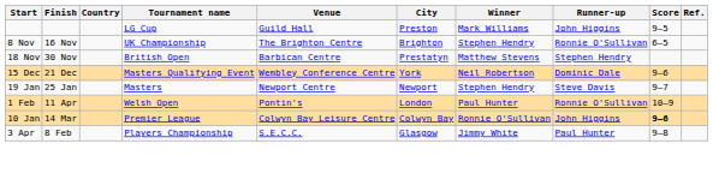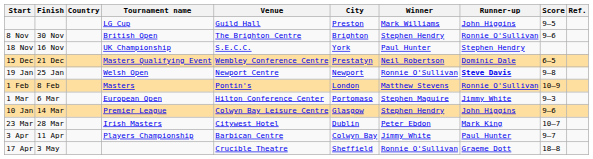8 Nov | Finish: 16 Nov -> 30 Nov
8 Nov | Tournament name: UK Championship -> British Open
8 Nov | Score: 6–5 -> 9–6
18 Nov | Finish: 30 Nov -> 16 Nov
18 Nov | Tournament name: British Open -> UK Championship
18 Nov | Venue: Barbican Centre -> S.E.C.C.
18 Nov | City: Prestatyn -> York
18 Nov | Winner: Matthew Stevens -> Paul Hunter
15 Dec | City: York -> Prestatyn
15 Dec | Score: 9–6 -> 6–5
19 Jan | Tournament name: Masters -> Welsh Open
19 Jan | Winner: Stephen Hendry -> Ronnie O'Sullivan
19 Jan | Runner-up: normal -> bold
19 Jan | Score: 9–7 -> 9–8
1 Feb | Finish: 11 Apr -> 8 Feb
1 Feb | Tournament name: Welsh Open -> Masters
1 Feb | Winner: Paul Hunter -> Matthew Stevens
+ row: 1 Mar | 6 Mar | European Open | Hilton Conference Center | Portomaso | Stephen Maguire | Jimmy White | 9–3
10 Jan | City: Colwyn Bay -> Glasgow
10 Jan | Winner: Ronnie O'Sullivan -> Stephen Hendry
10 Jan | Score: bold -> normal
+ row: 23 Mar | 28 Mar | Irish Masters | Citywest Hotel | Dublin | Peter Ebdon | Mark King | 10–7
3 Apr | Finish: 8 Feb -> 11 Apr
3 Apr | Venue: S.E.C.C. -> Barbican Centre
3 Apr | City: Glasgow -> Colwyn Bay
3 Apr | Score: 9–8 -> 9–7
+ row: 17 Apr | 3 May | Crucible Theatre | Sheffield | Ronnie O'Sullivan | Graeme Dott | 18–8
